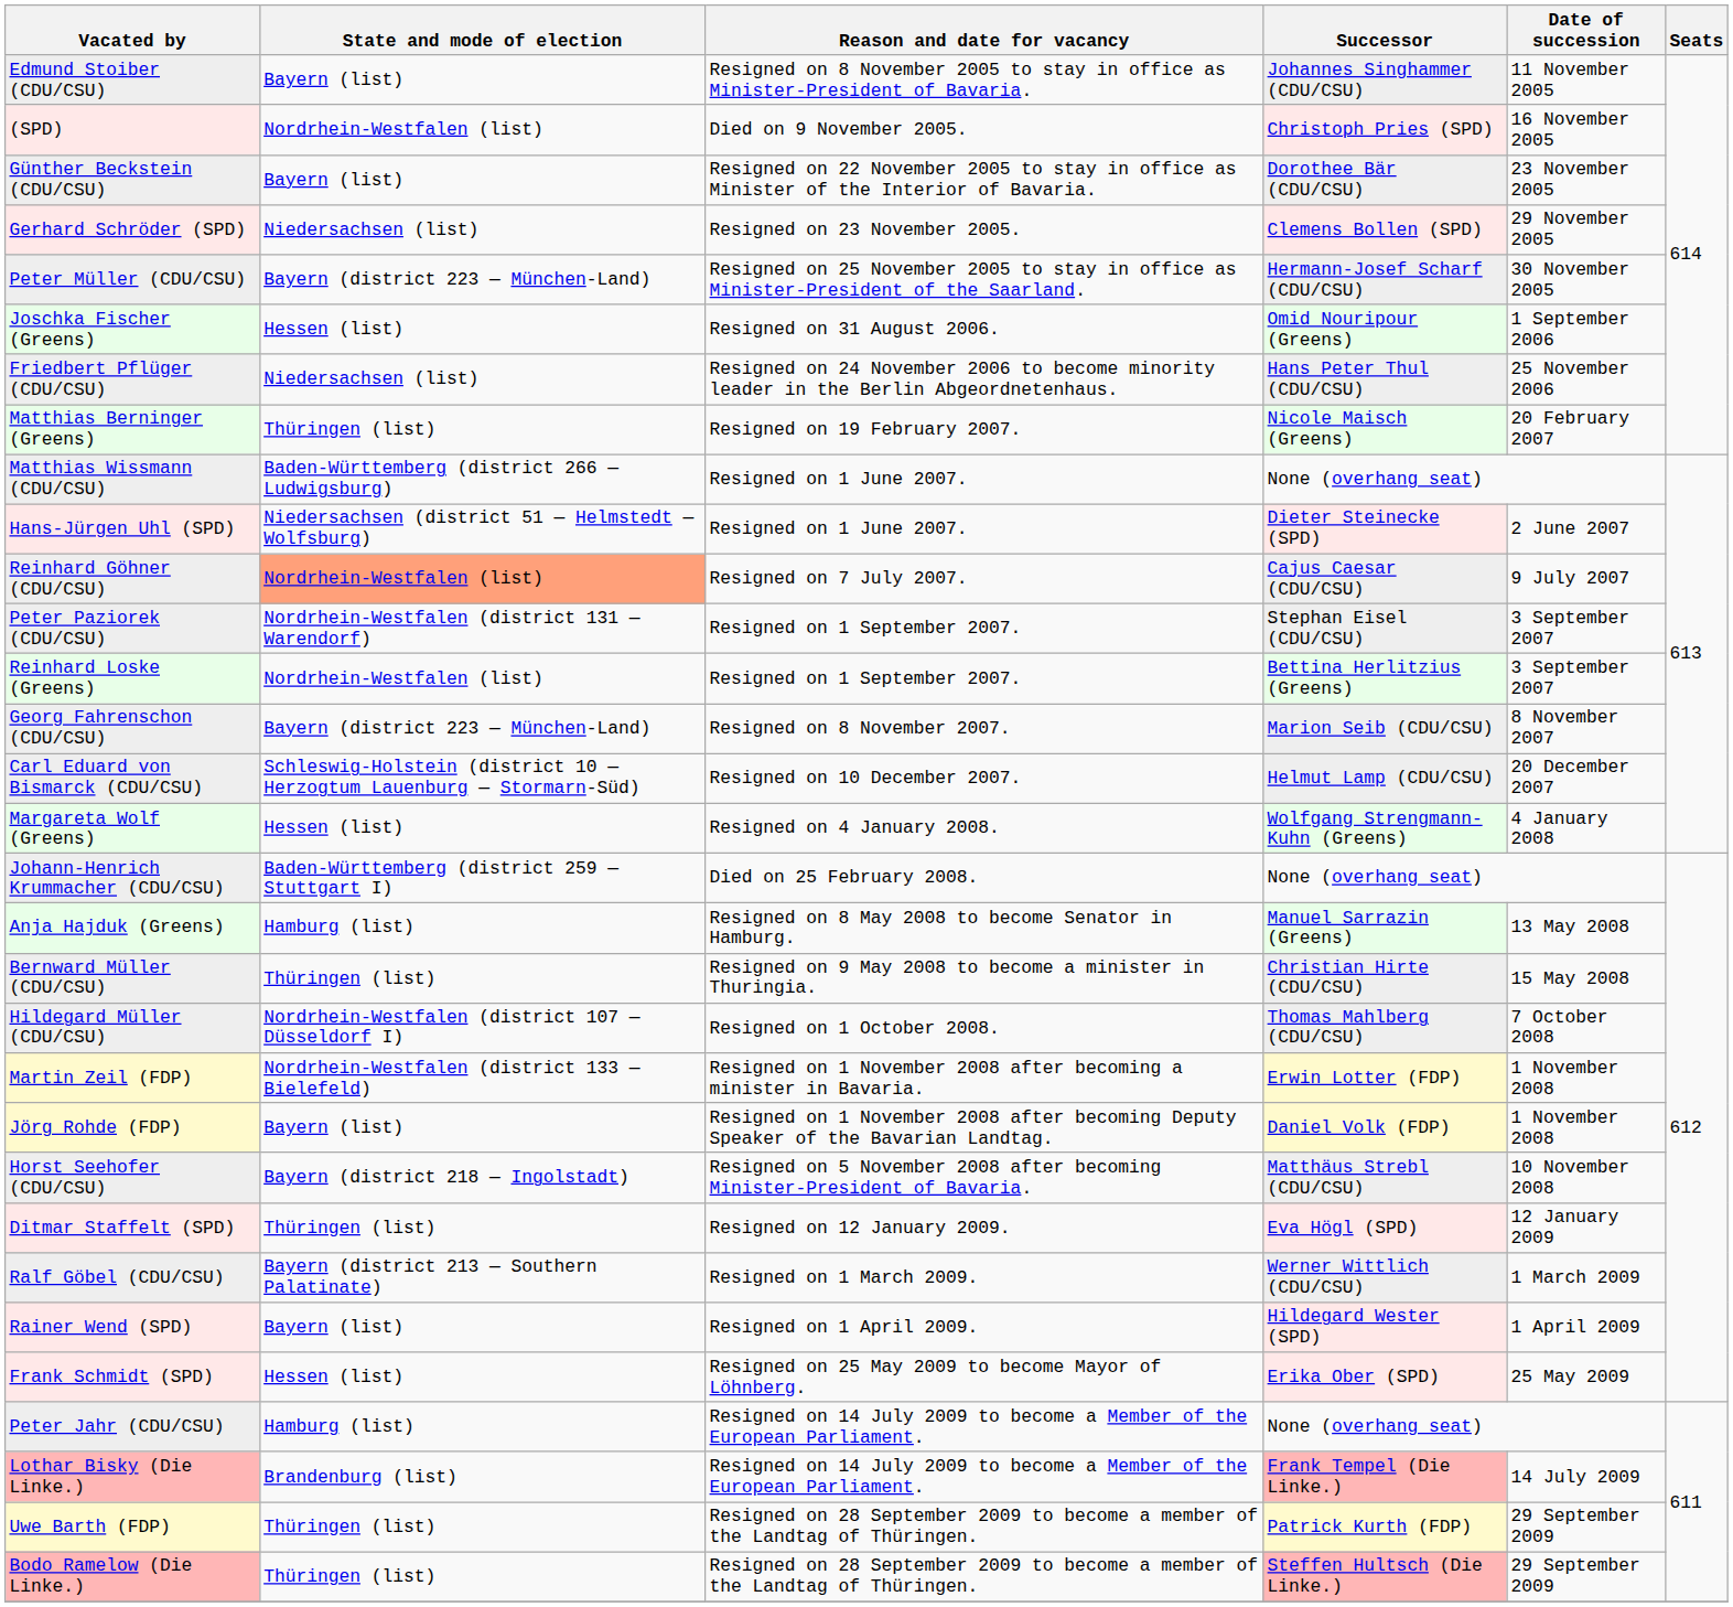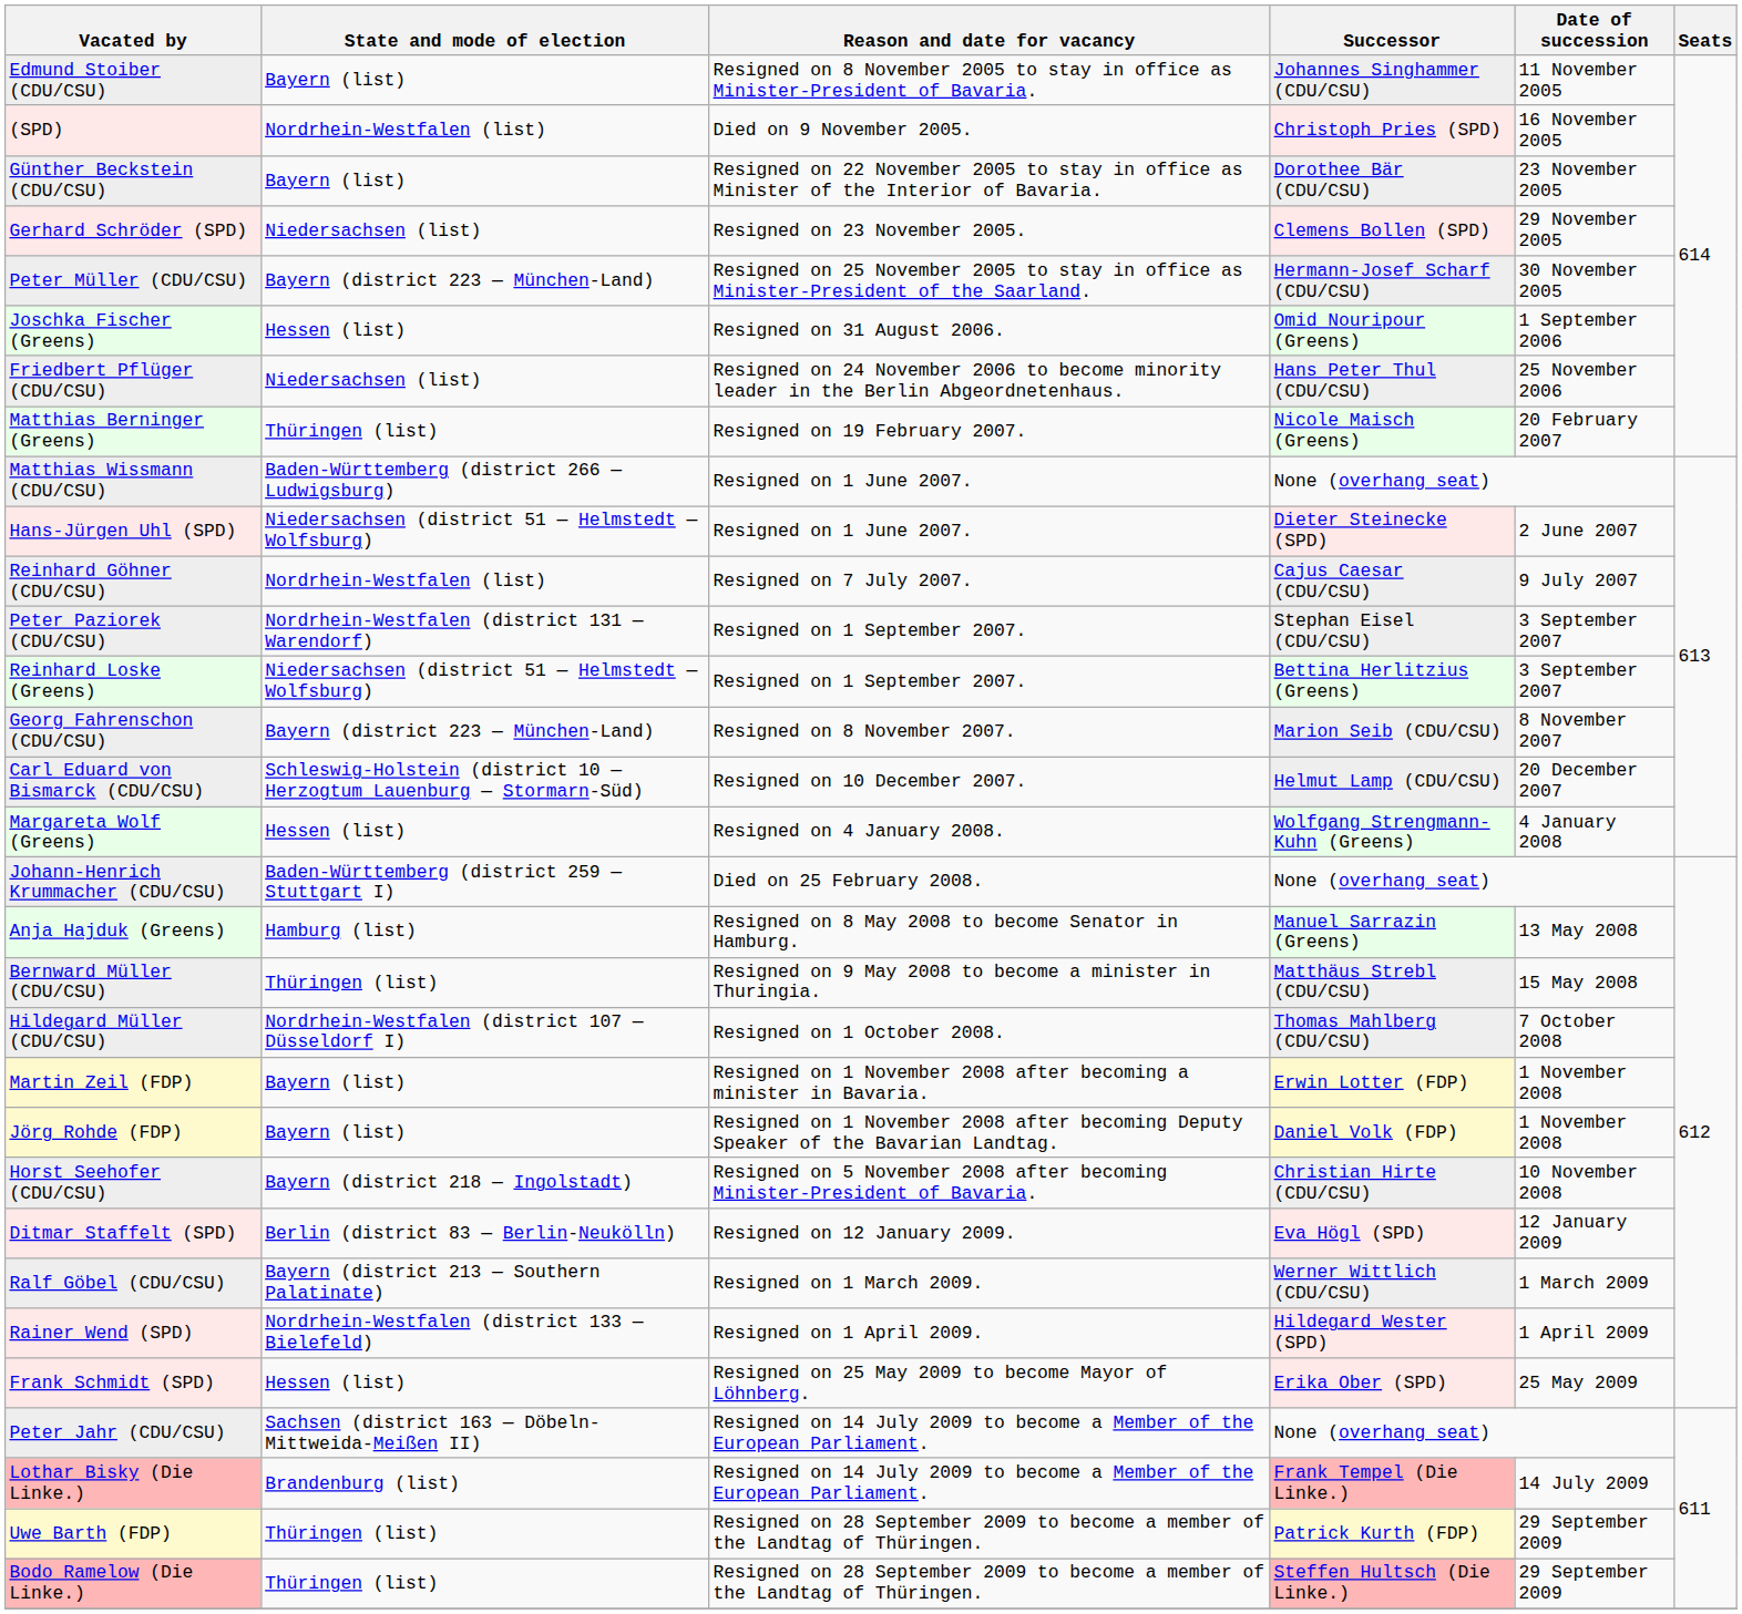Reinhard Göhner (CDU/CSU) | State and mode of election: lightsalmon background -> no background
Reinhard Loske (Greens) | State and mode of election: Nordrhein-Westfalen (list) -> Niedersachsen (district 51 — Helmstedt — Wolfsburg)
Bernward Müller (CDU/CSU) | Successor: Christian Hirte (CDU/CSU) -> Matthäus Strebl (CDU/CSU)
Martin Zeil (FDP) | State and mode of election: Nordrhein-Westfalen (district 133 — Bielefeld) -> Bayern (list)
Horst Seehofer (CDU/CSU) | Successor: Matthäus Strebl (CDU/CSU) -> Christian Hirte (CDU/CSU)
Ditmar Staffelt (SPD) | State and mode of election: Thüringen (list) -> Berlin (district 83 — Berlin-Neukölln)
Rainer Wend (SPD) | State and mode of election: Bayern (list) -> Nordrhein-Westfalen (district 133 — Bielefeld)
Peter Jahr (CDU/CSU) | State and mode of election: Hamburg (list) -> Sachsen (district 163 — Döbeln-Mittweida-Meißen II)
